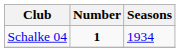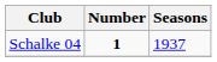Schalke 04 | Seasons: 1934 -> 1937
